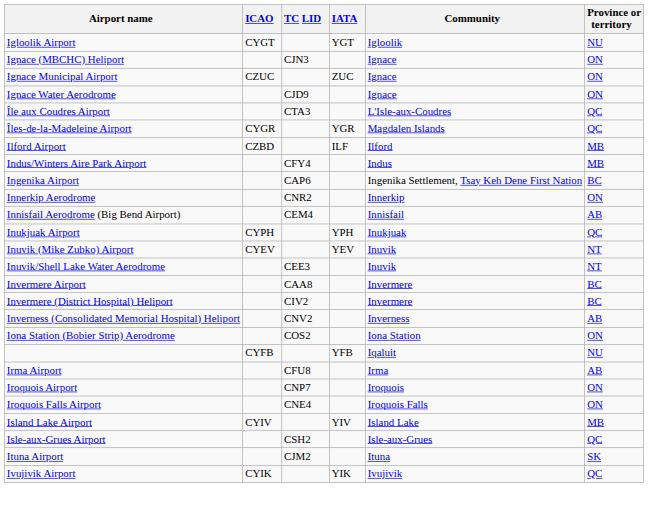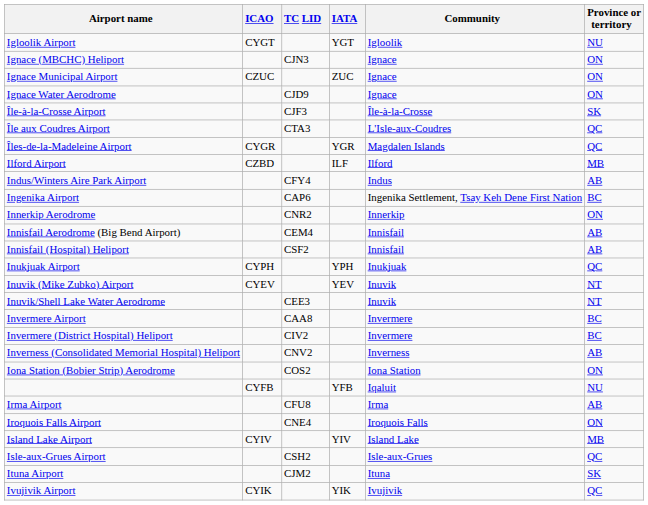+ row: Île-à-la-Crosse Airport | CJF3 | Île-à-la-Crosse | SK
Indus/Winters Aire Park Airport | Province or territory: MB -> AB
+ row: Innisfail (Hospital) Heliport | CSF2 | Innisfail | AB
- row: Iroquois Airport | CNP7 | Iroquois | ON
